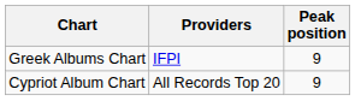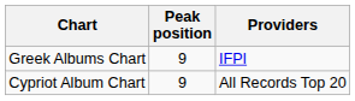columns swapped: Providers <-> Peak position
